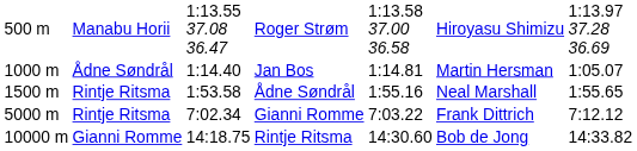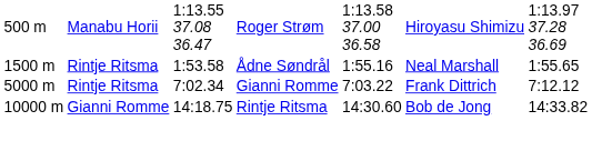- row: 1000 m | Ådne Søndrål | 1:14.40 | Jan Bos | 1:14.81 | Martin Hersman | 1:05.07
